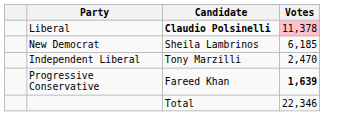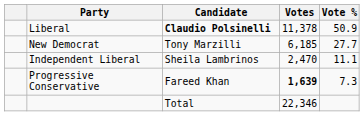+ column: Vote % | 50.9 | 27.7 | 11.1 | 7.3
Liberal | Votes: pink background -> no background
New Democrat | Candidate: Sheila Lambrinos -> Tony Marzilli
Independent Liberal | Candidate: Tony Marzilli -> Sheila Lambrinos
